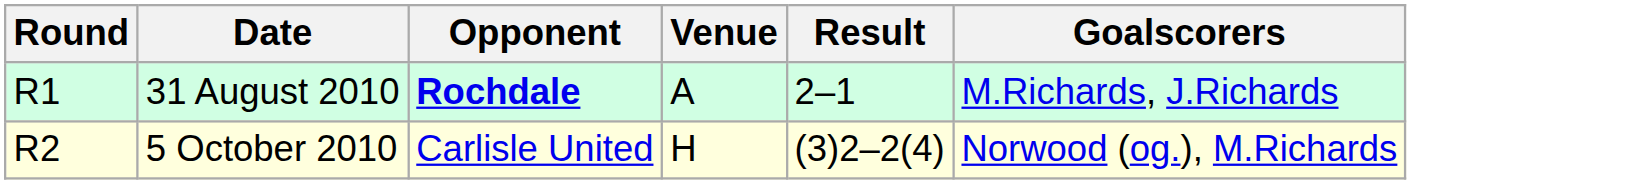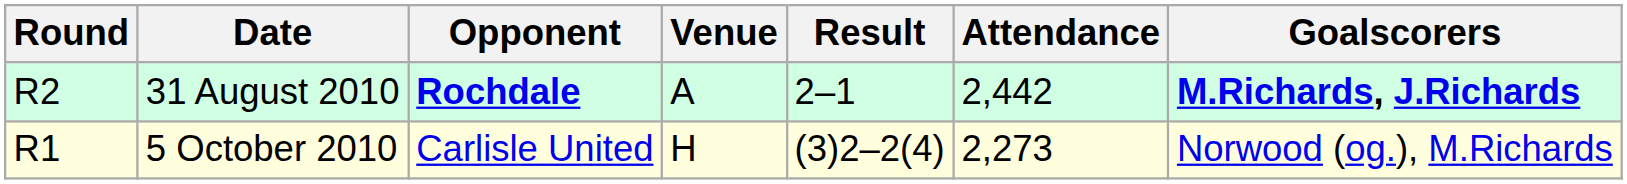+ column: Attendance | 2,442 | 2,273
31 August 2010 | Round: R1 -> R2
31 August 2010 | Goalscorers: normal -> bold
5 October 2010 | Round: R2 -> R1
